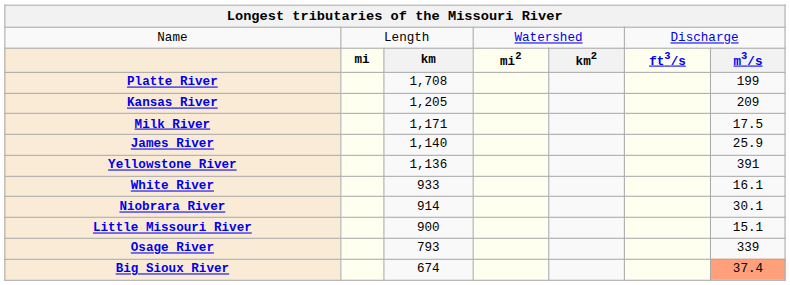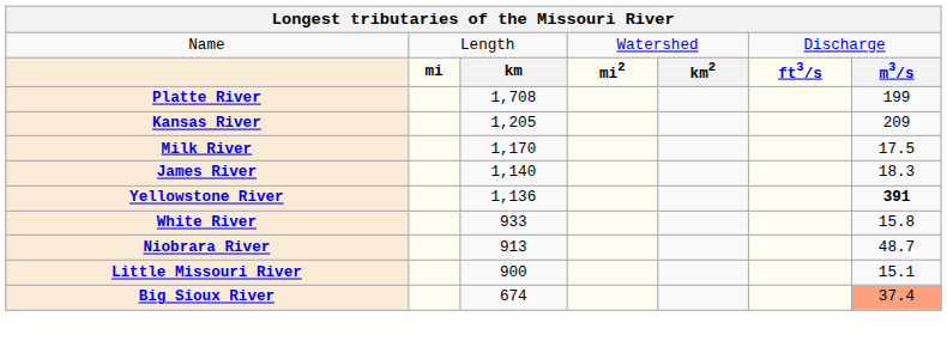Milk River | column 3: 1,171 -> 1,170
James River | column 7: 25.9 -> 18.3
Yellowstone River | column 7: normal -> bold
White River | column 7: 16.1 -> 15.8
Niobrara River | column 3: 914 -> 913
Niobrara River | column 7: 30.1 -> 48.7
- row: Osage River | 793 | 339
